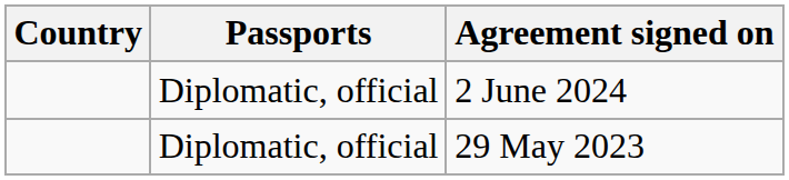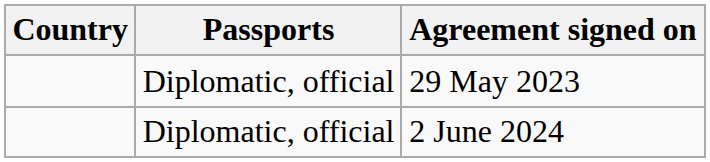rows swapped: 2 June 2024 <-> 29 May 2023
